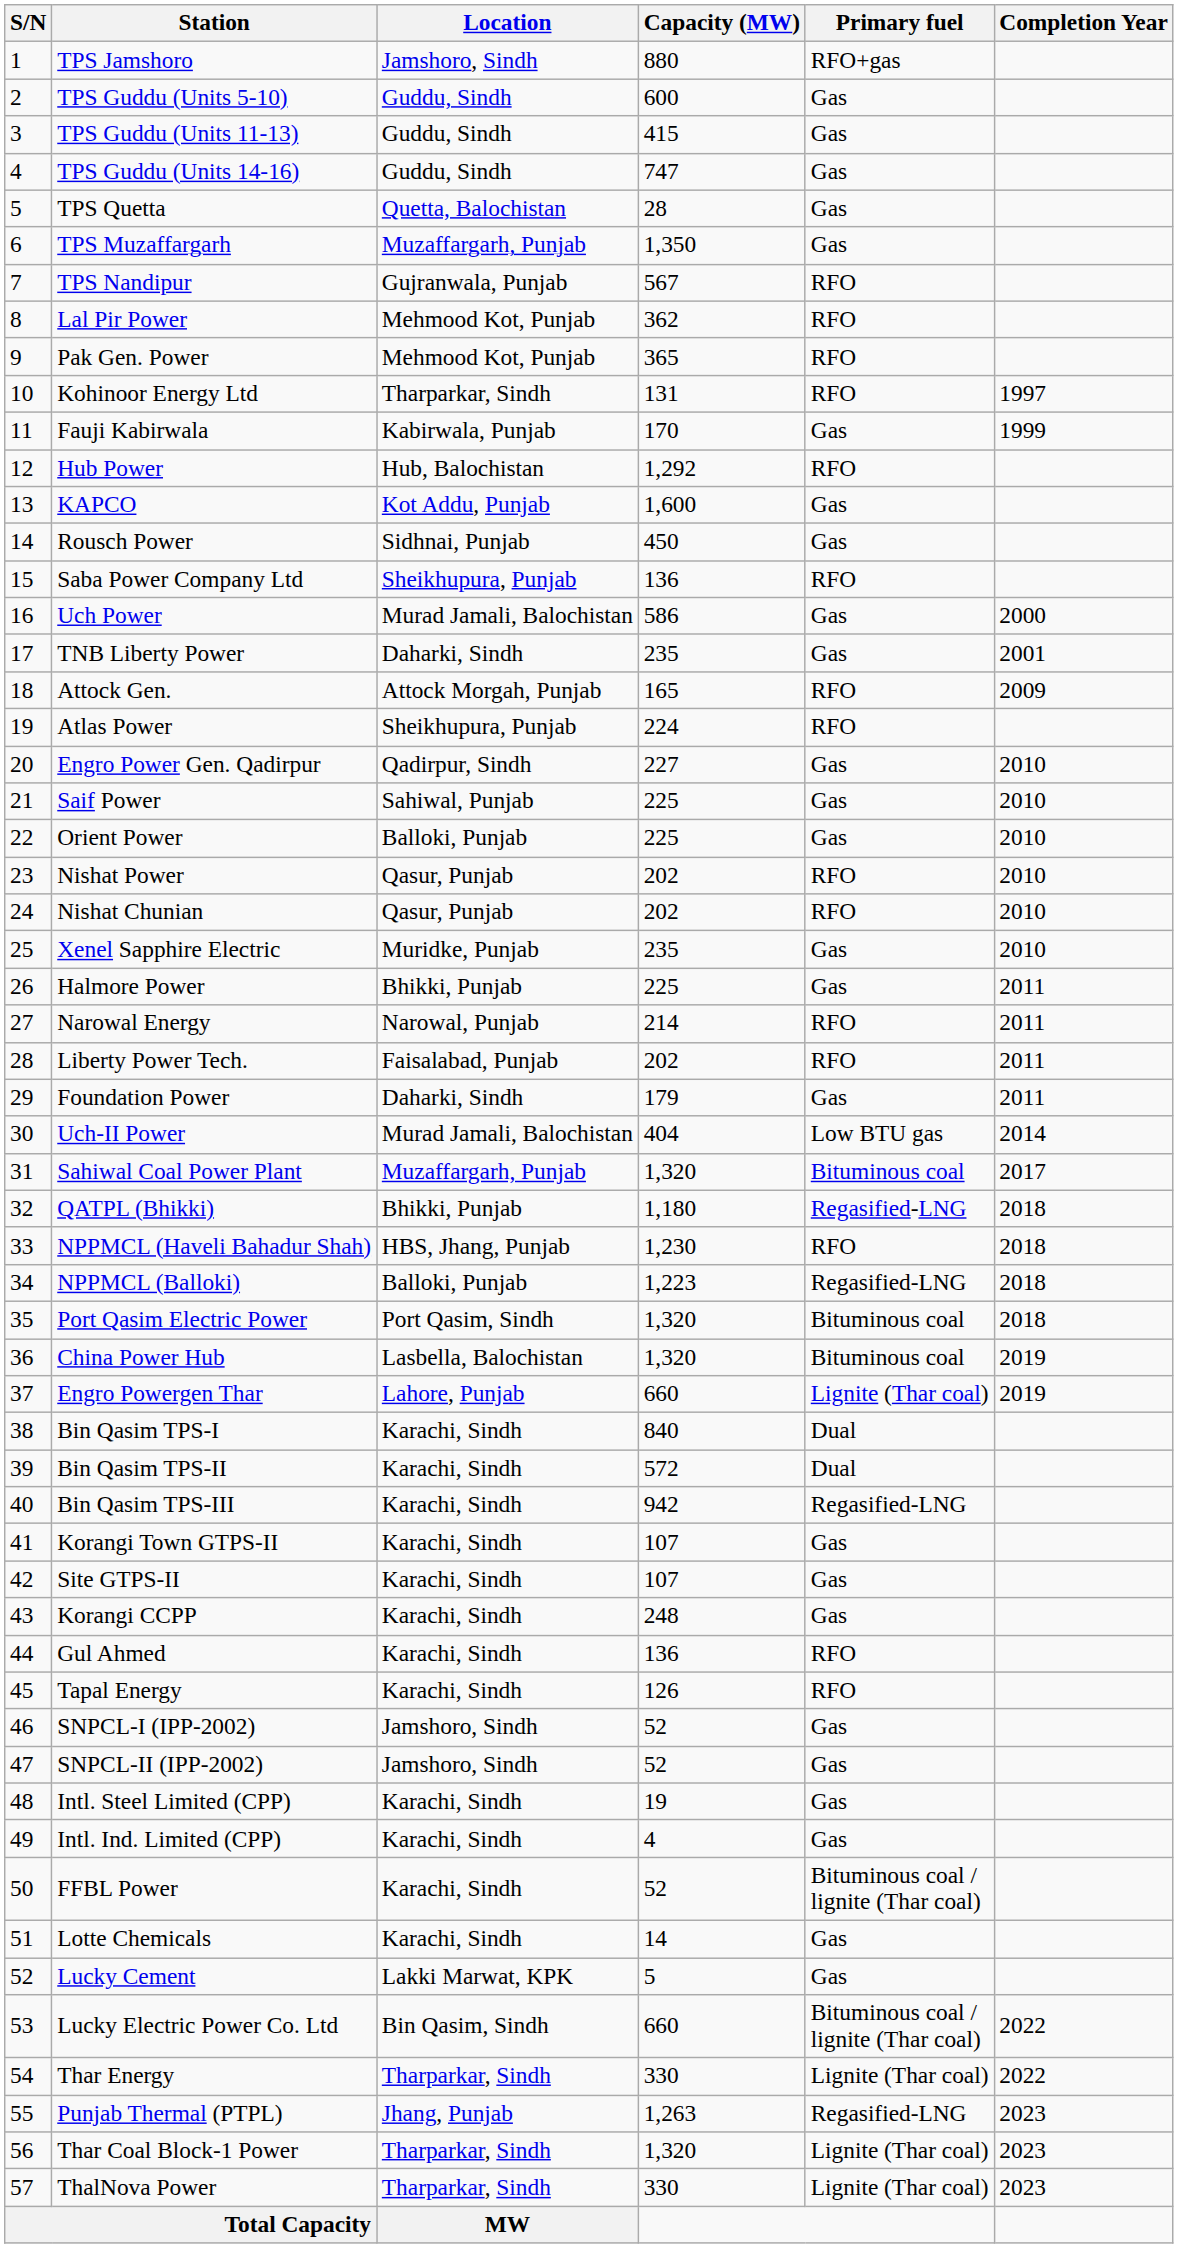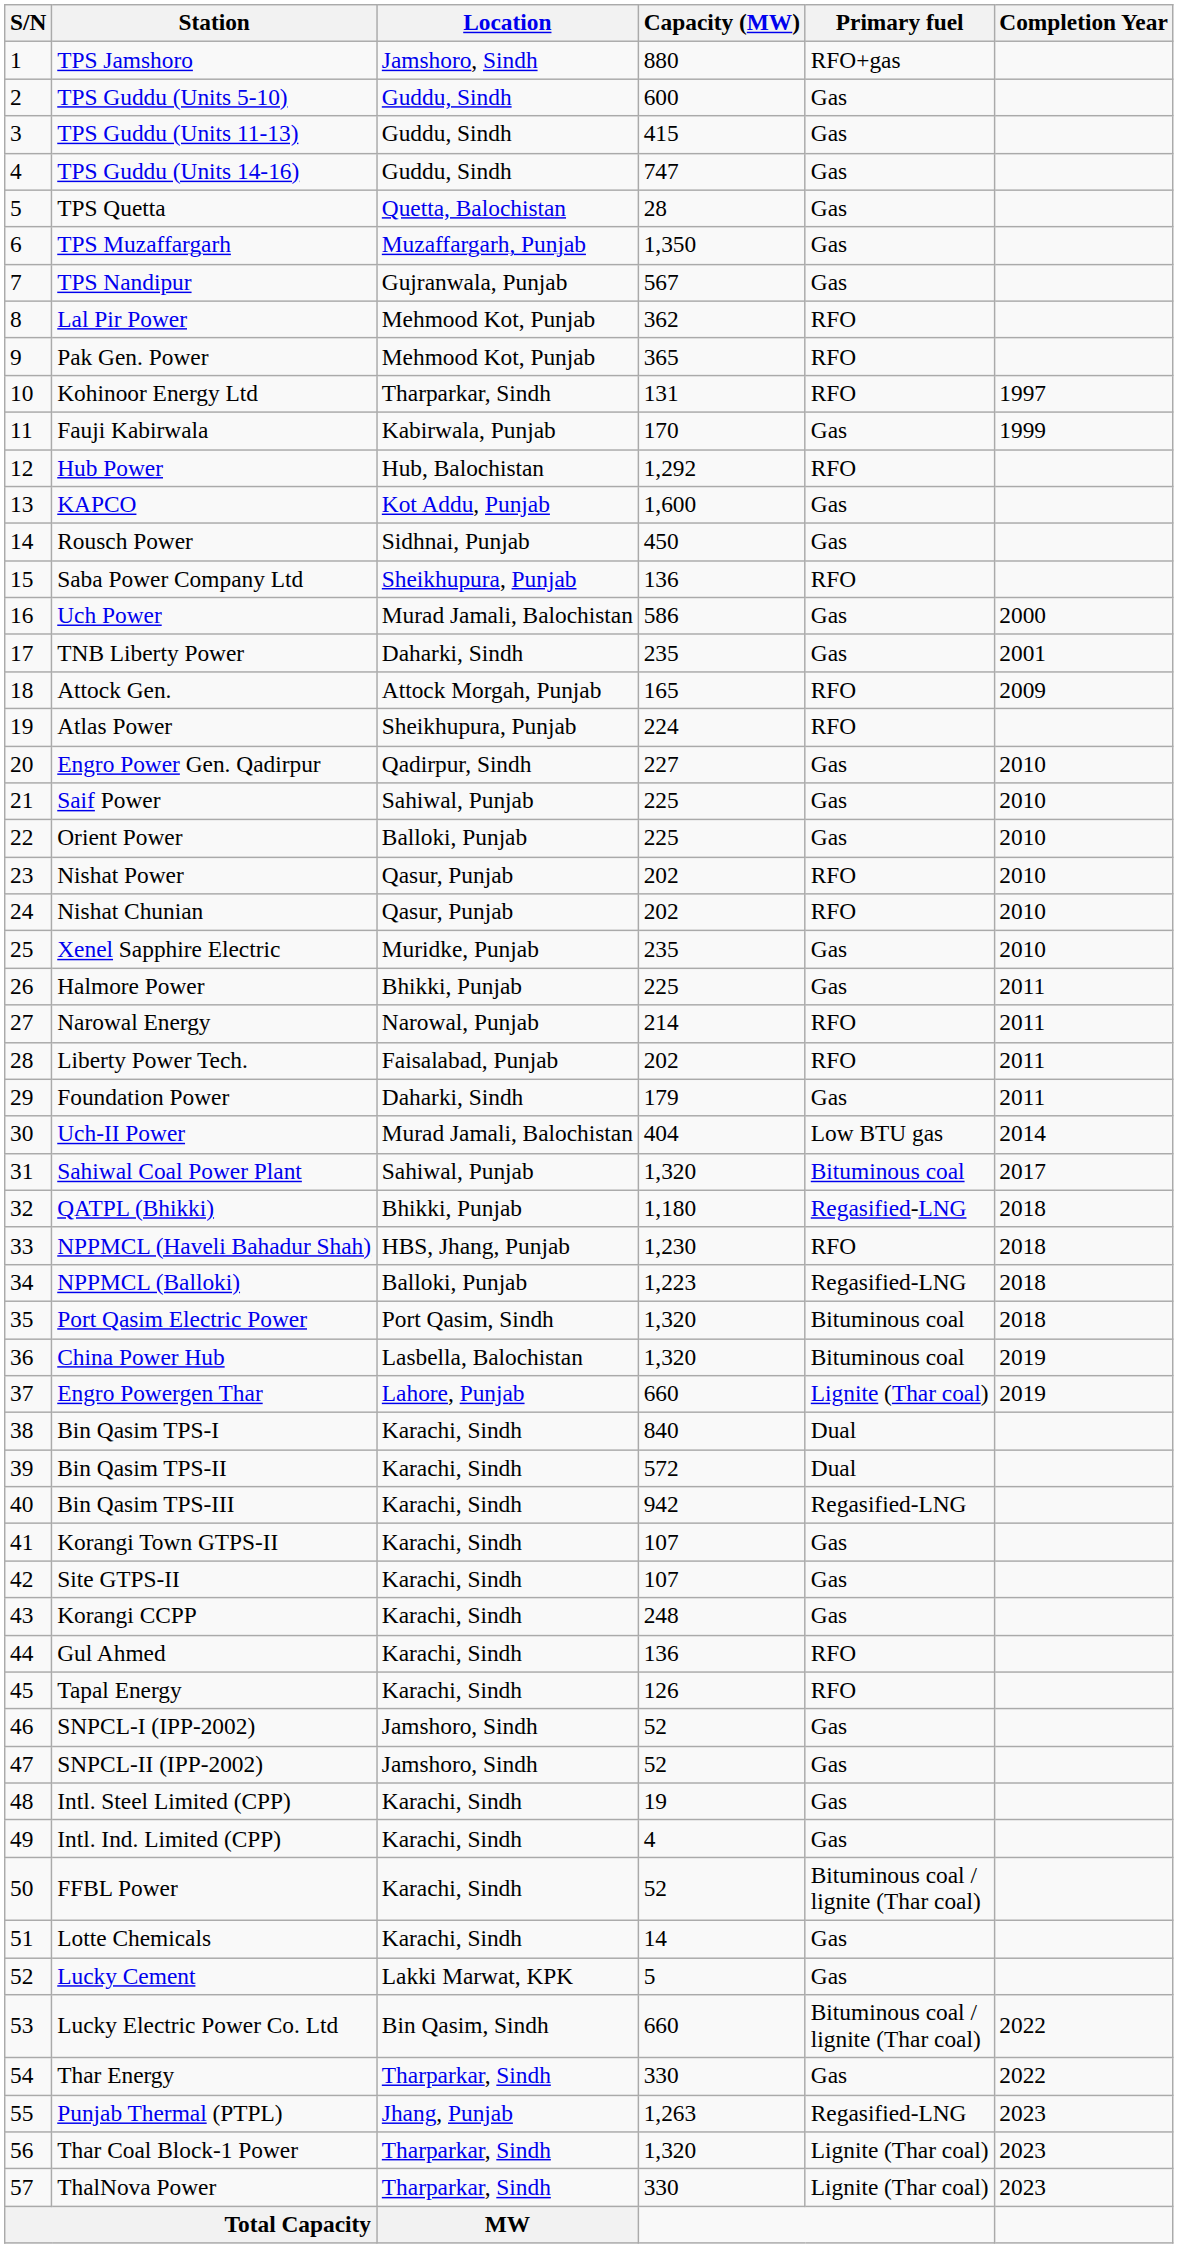TPS Nandipur | Primary fuel: RFO -> Gas
Sahiwal Coal Power Plant | Location: Muzaffargarh, Punjab -> Sahiwal, Punjab
Thar Energy | Primary fuel: Lignite (Thar coal) -> Gas
